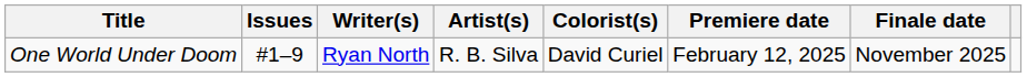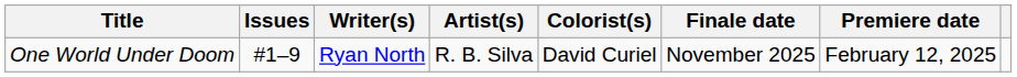columns swapped: Premiere date <-> Finale date
